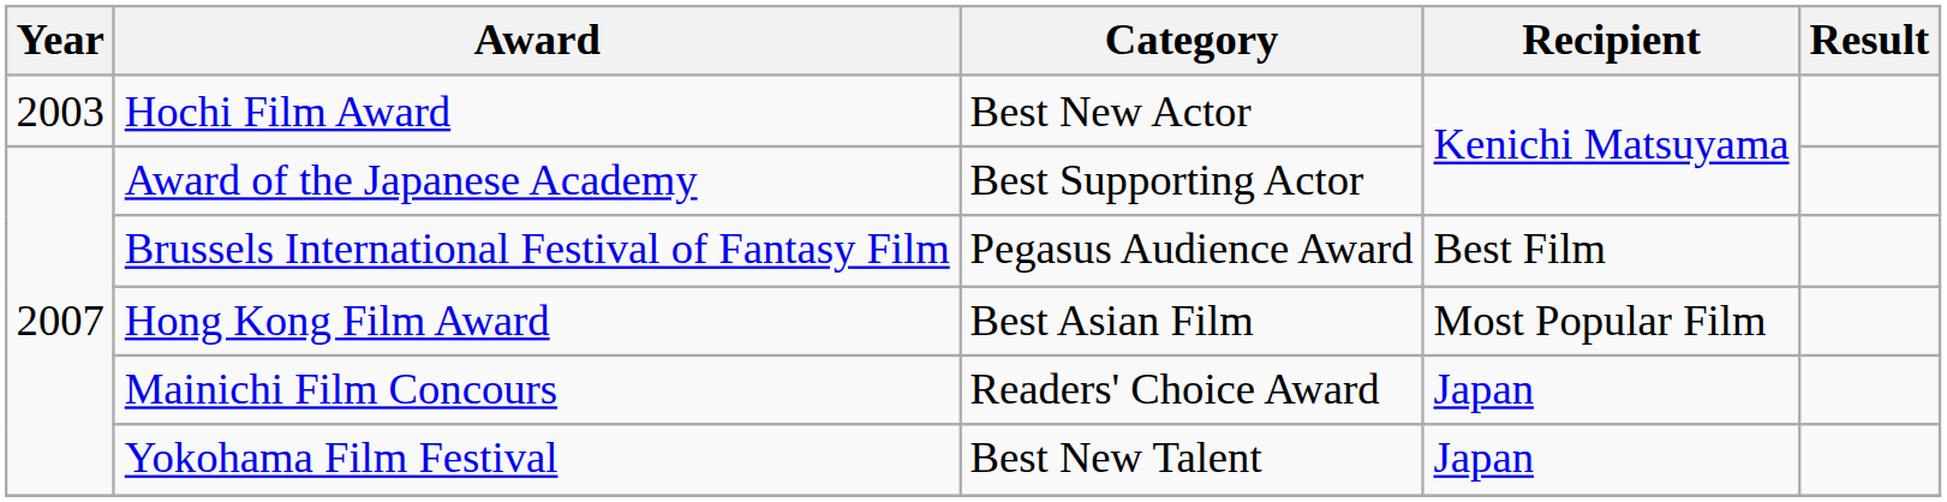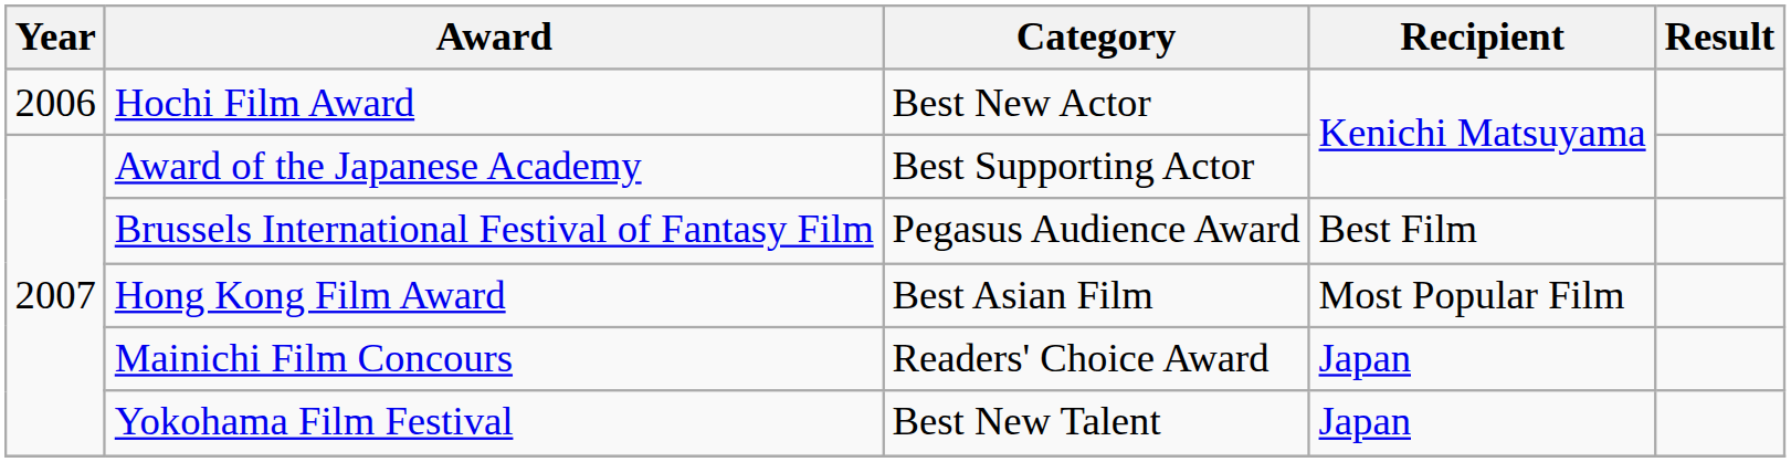Hochi Film Award | Year: 2003 -> 2006
